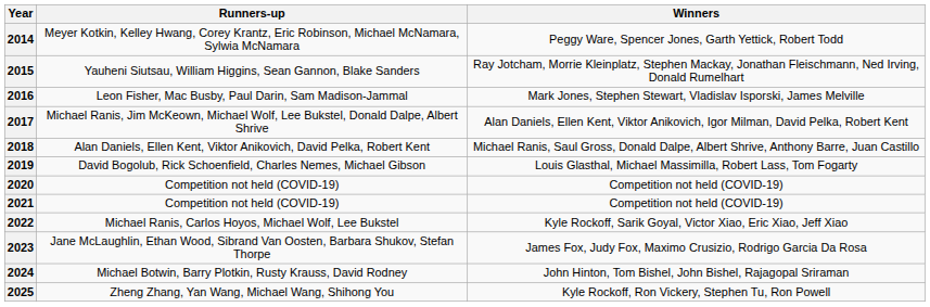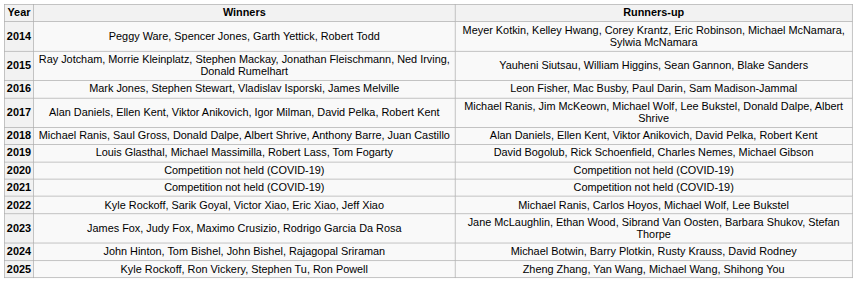columns swapped: Winners <-> Runners-up
